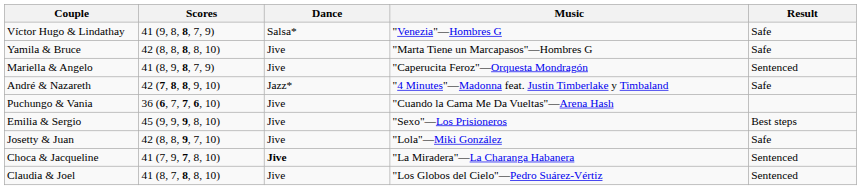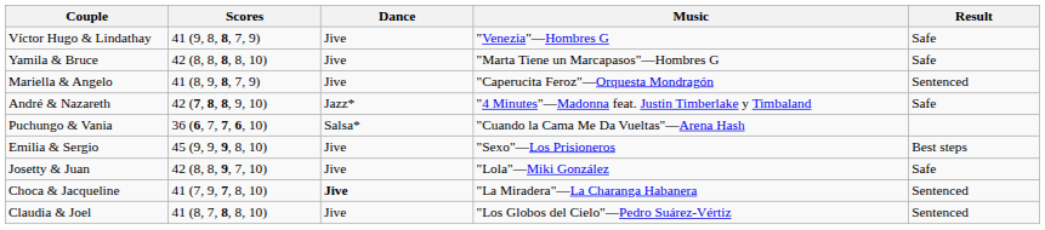Víctor Hugo & Lindathay | Dance: Salsa* -> Jive
Puchungo & Vania | Dance: Jive -> Salsa*
